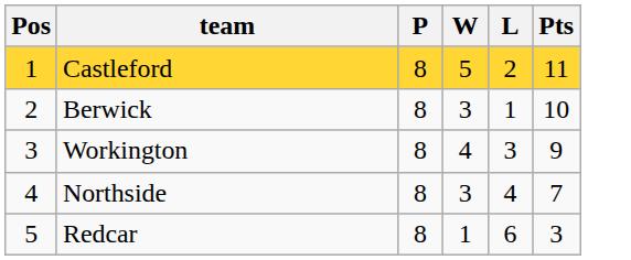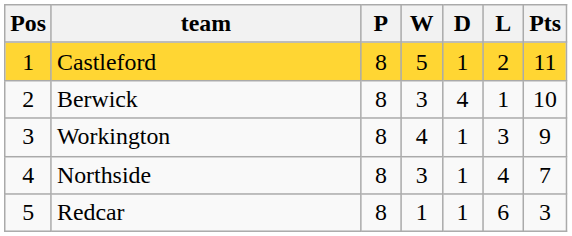+ column: D | 1 | 4 | 1 | 1 | 1
